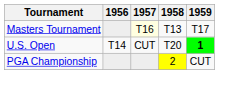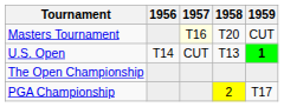Masters Tournament | 1958: T13 -> T20
Masters Tournament | 1959: T17 -> CUT
U.S. Open | 1958: T20 -> T13
+ row: The Open Championship
PGA Championship | 1959: CUT -> T17
